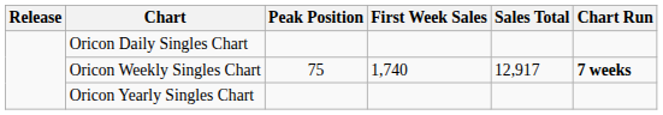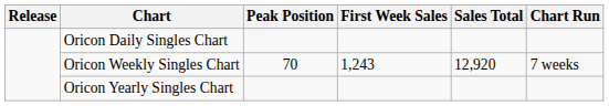Oricon Weekly Singles Chart | Peak Position: 75 -> 70
Oricon Weekly Singles Chart | First Week Sales: 1,740 -> 1,243
Oricon Weekly Singles Chart | Sales Total: 12,917 -> 12,920
Oricon Weekly Singles Chart | Chart Run: bold -> normal
